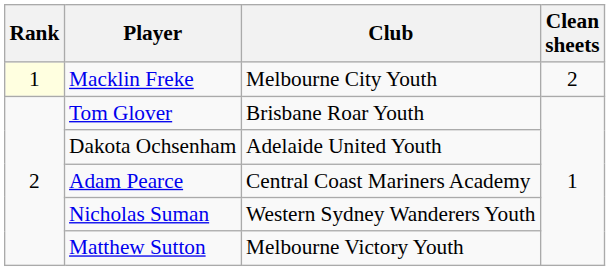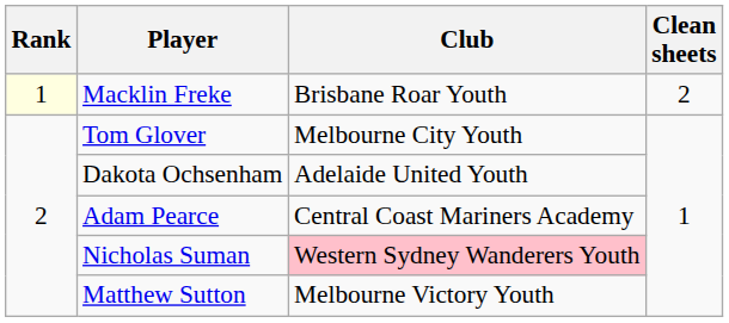Macklin Freke | Club: Melbourne City Youth -> Brisbane Roar Youth
Tom Glover | Club: Brisbane Roar Youth -> Melbourne City Youth
Nicholas Suman | Club: no background -> pink background
